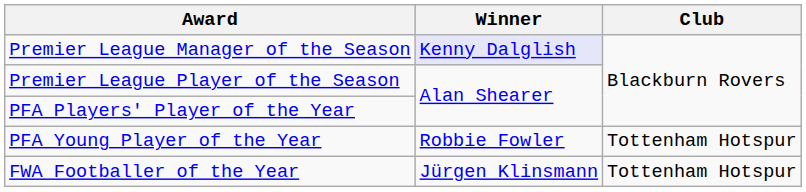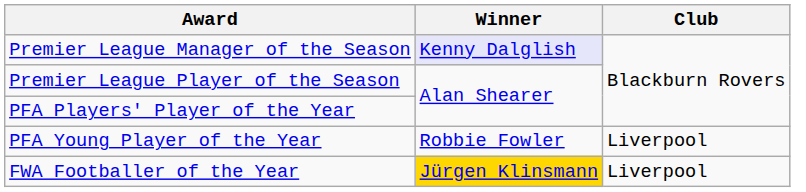PFA Young Player of the Year | Club: Tottenham Hotspur -> Liverpool
FWA Footballer of the Year | Winner: no background -> gold background
FWA Footballer of the Year | Club: Tottenham Hotspur -> Liverpool
